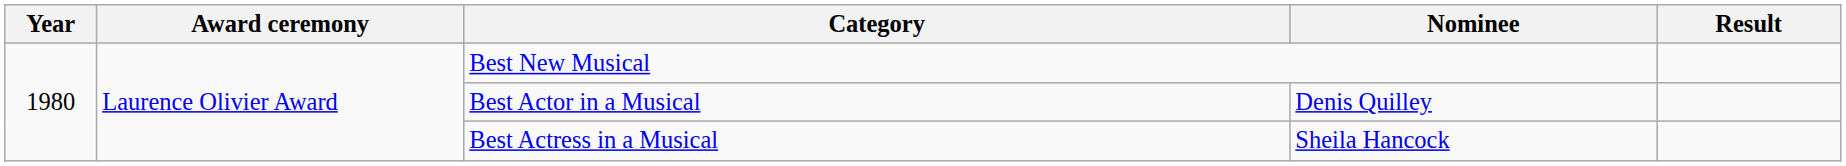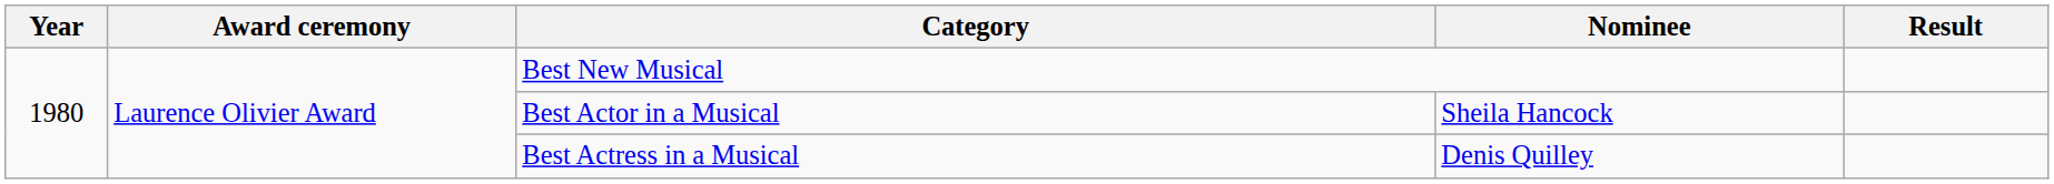Best Actor in a Musical | Nominee: Denis Quilley -> Sheila Hancock
Best Actress in a Musical | Nominee: Sheila Hancock -> Denis Quilley
